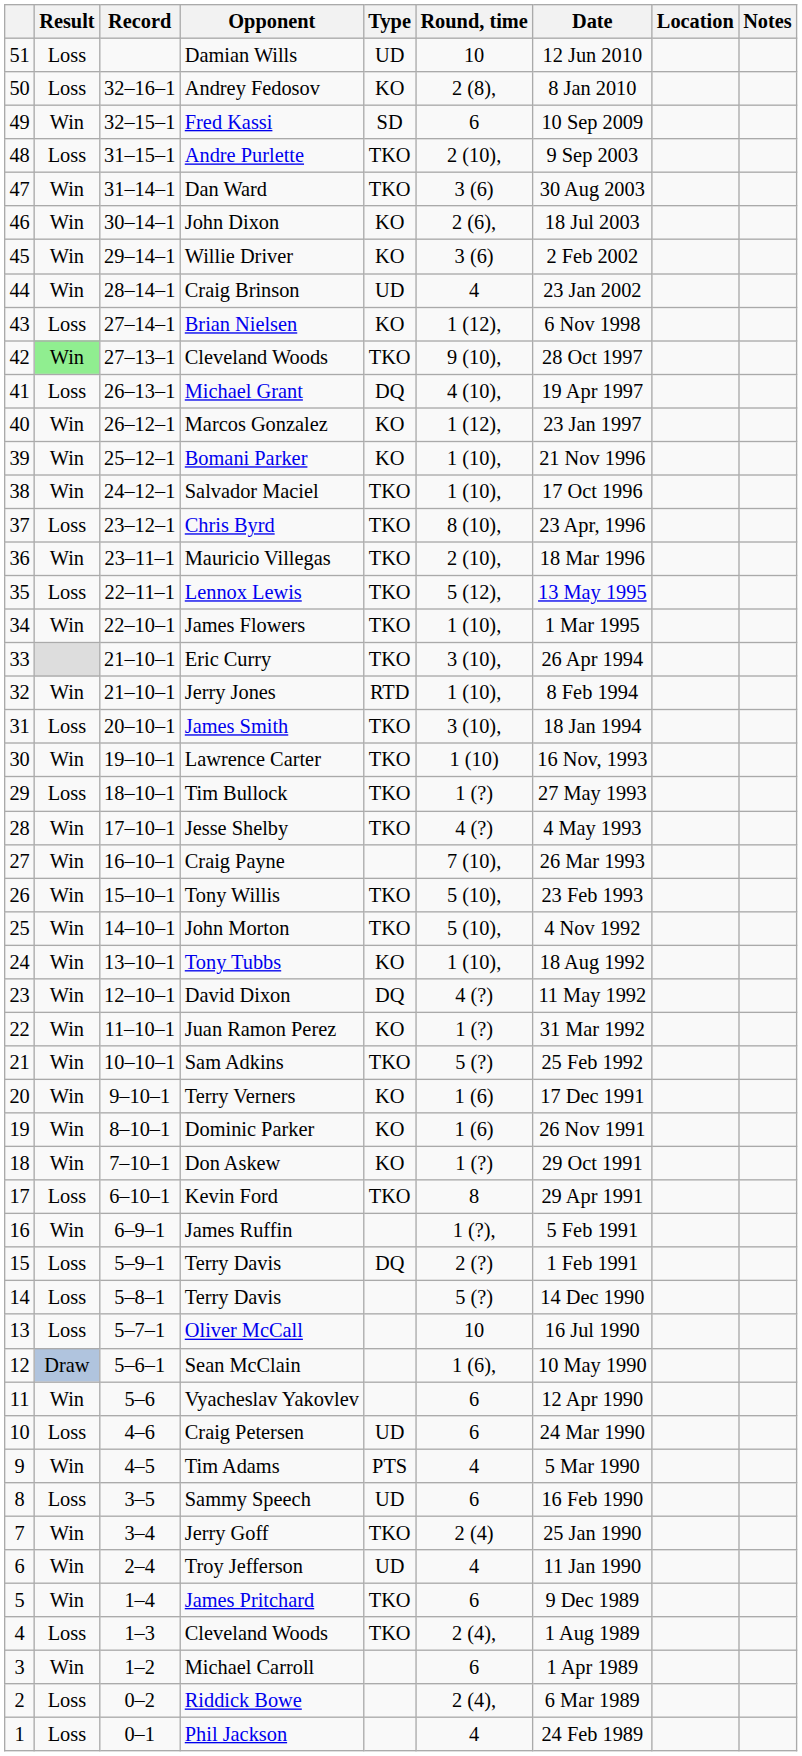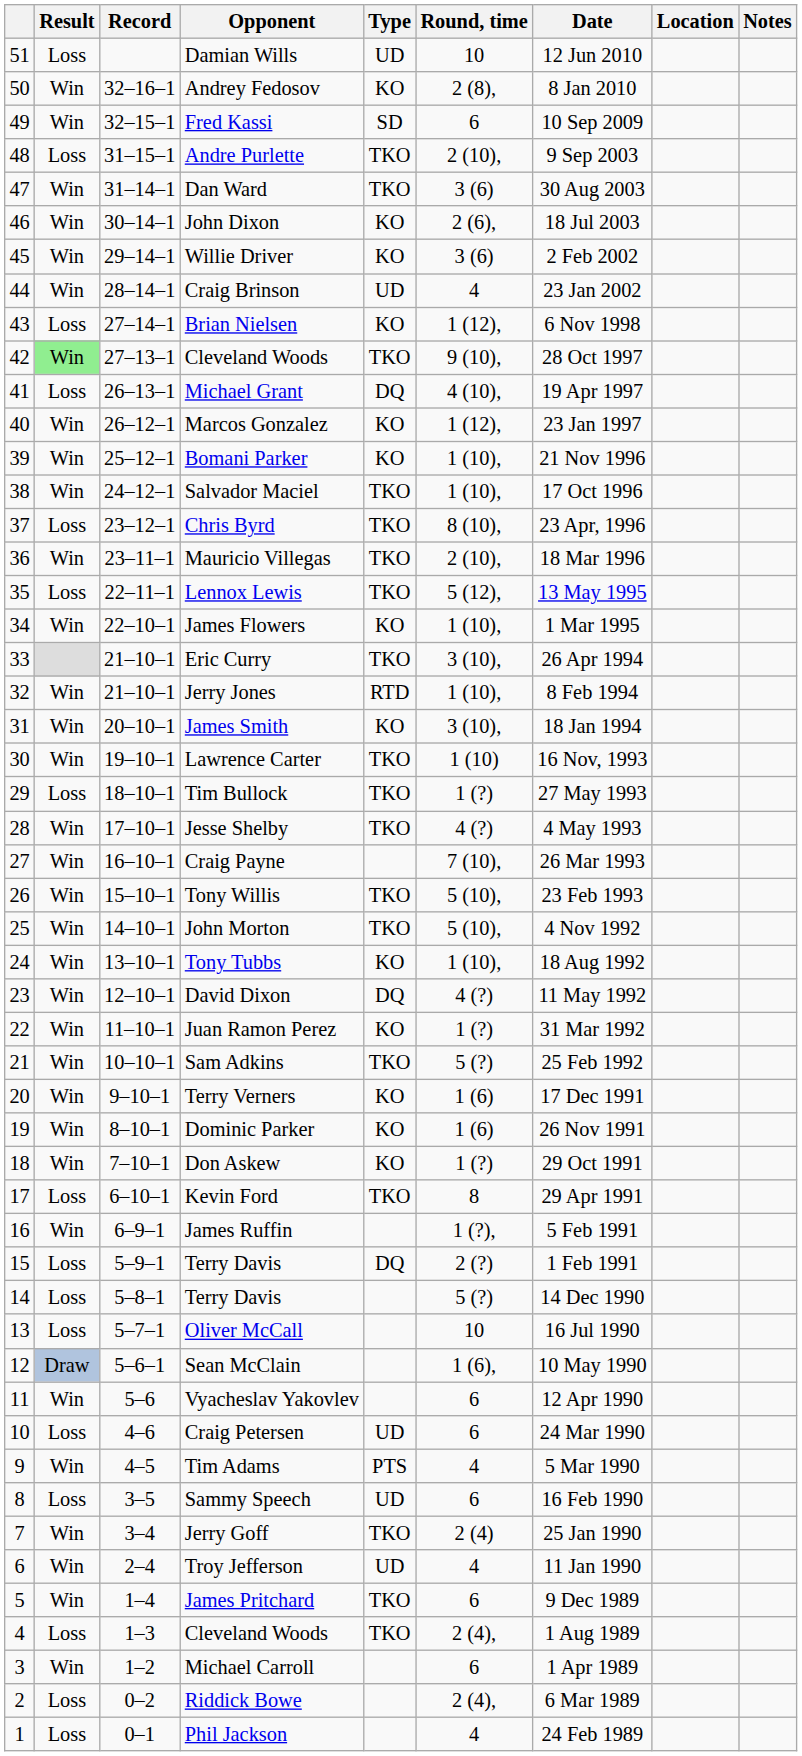Andrey Fedosov | Result: Loss -> Win
James Flowers | Type: TKO -> KO
James Smith | Result: Loss -> Win
James Smith | Type: TKO -> KO
